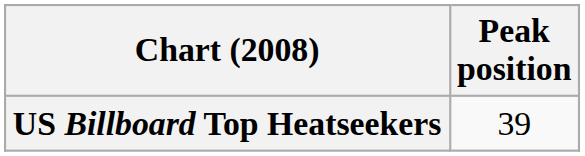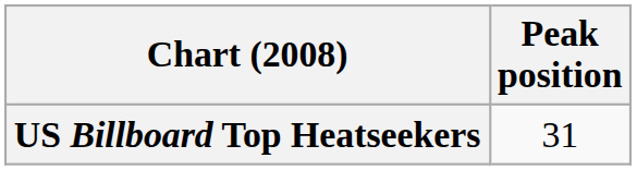US Billboard Top Heatseekers | Peak position: 39 -> 31
